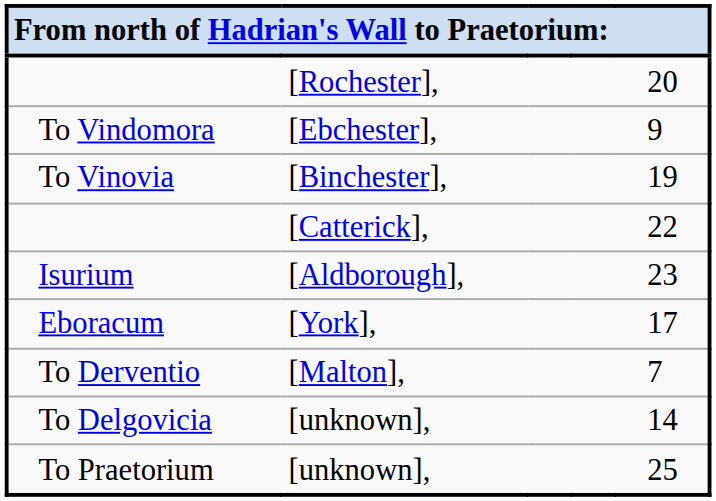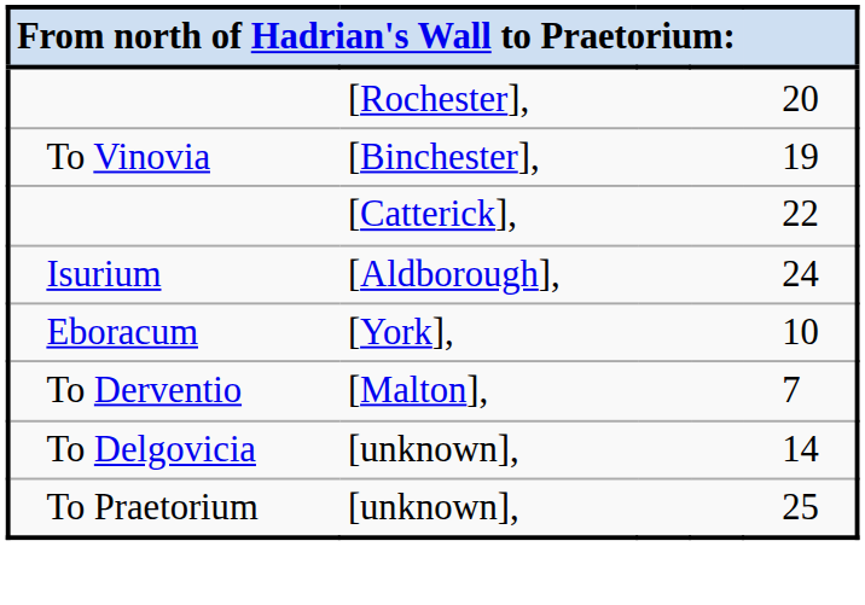- row: To Vindomora | [Ebchester], | 9
Isurium | column 5: 23 -> 24
Eboracum | column 5: 17 -> 10
